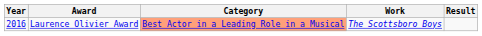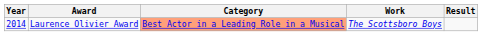Laurence Olivier Award | Year: 2016 -> 2014
